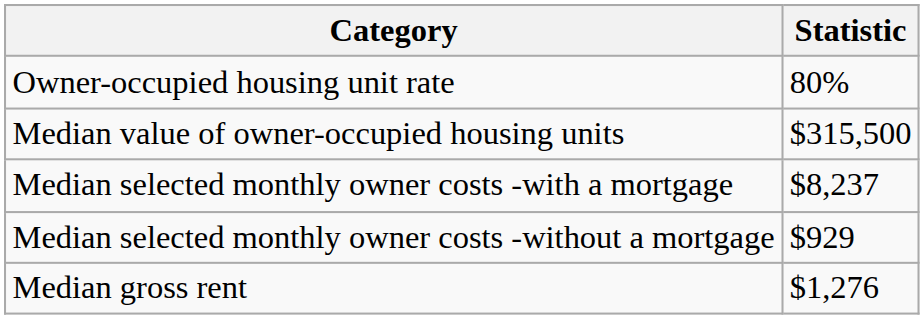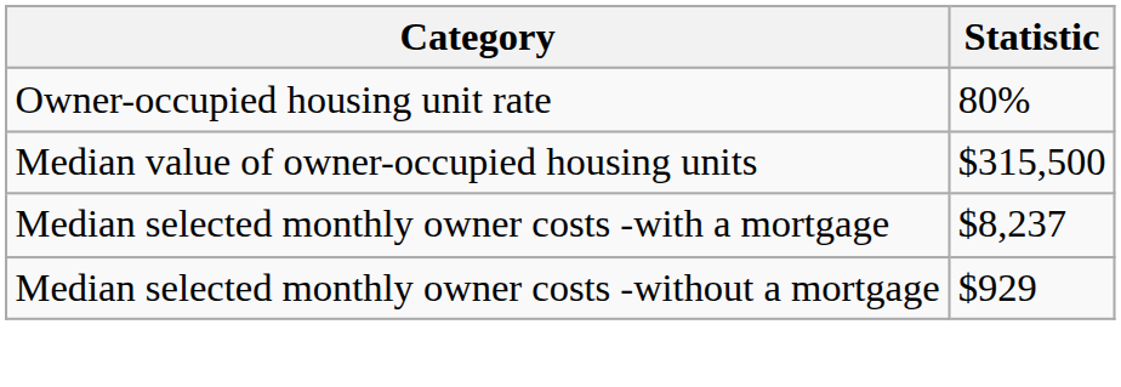- row: Median gross rent | $1,276
